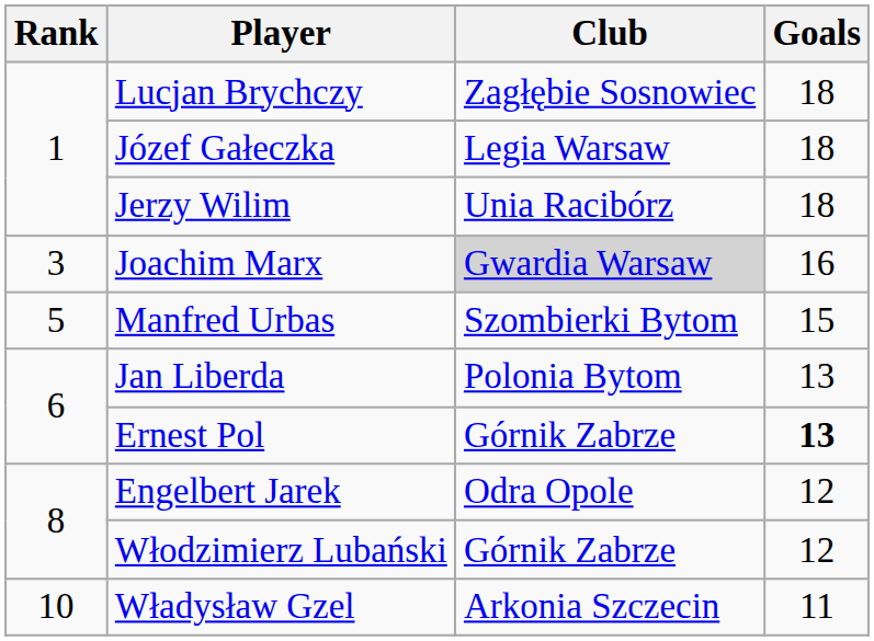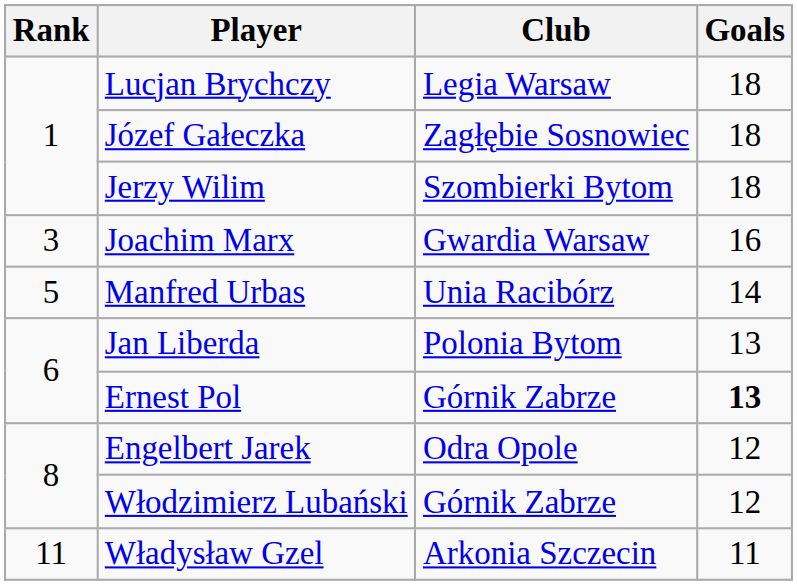Lucjan Brychczy | Club: Zagłębie Sosnowiec -> Legia Warsaw
Józef Gałeczka | Club: Legia Warsaw -> Zagłębie Sosnowiec
Jerzy Wilim | Club: Unia Racibórz -> Szombierki Bytom
Joachim Marx | Club: lightgrey background -> no background
Manfred Urbas | Club: Szombierki Bytom -> Unia Racibórz
Manfred Urbas | Goals: 15 -> 14
Władysław Gzel | Rank: 10 -> 11
